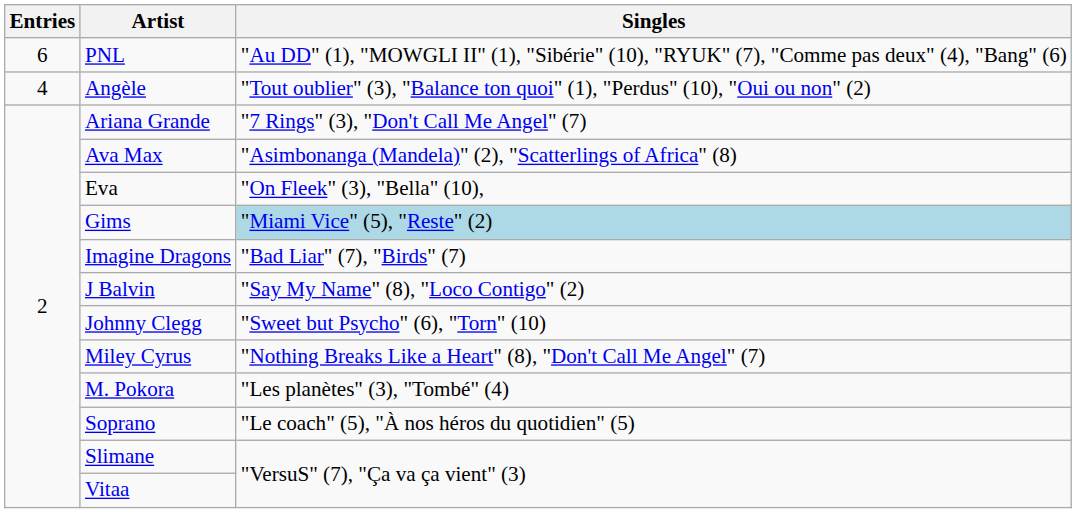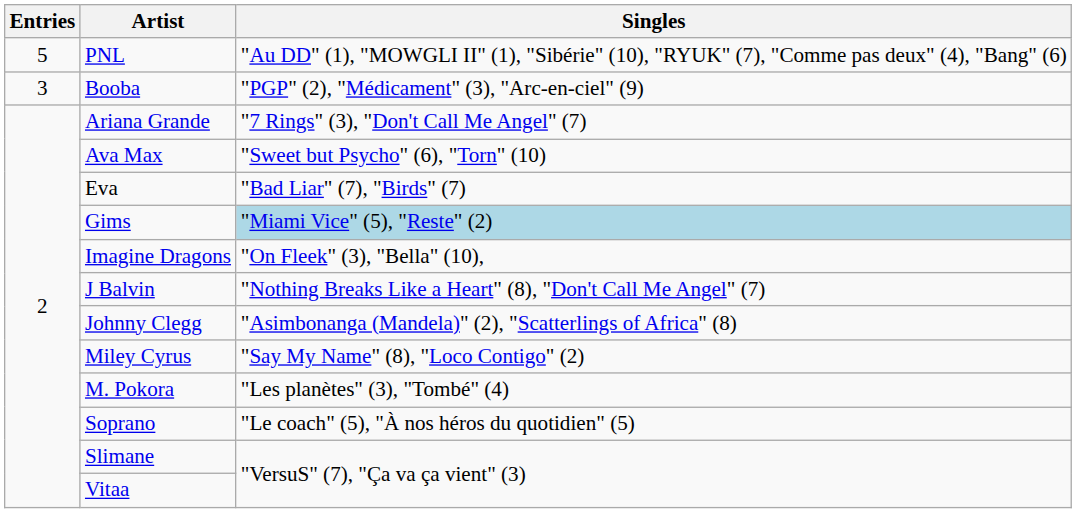PNL | Entries: 6 -> 5
- row: 4 | Angèle | "Tout oublier" (3), "Balance ton quoi" (1), "Perdus" (10), "Oui ou non" (2)
+ row: 3 | Booba | "PGP" (2), "Médicament" (3), "Arc-en-ciel" (9)
Ava Max | Singles: "Asimbonanga (Mandela)" (2), "Scatterlings of Africa" (8) -> "Sweet but Psycho" (6), "Torn" (10)
Eva | Singles: "On Fleek" (3), "Bella" (10), -> "Bad Liar" (7), "Birds" (7)
Imagine Dragons | Singles: "Bad Liar" (7), "Birds" (7) -> "On Fleek" (3), "Bella" (10),
J Balvin | Singles: "Say My Name" (8), "Loco Contigo" (2) -> "Nothing Breaks Like a Heart" (8), "Don't Call Me Angel" (7)
Johnny Clegg | Singles: "Sweet but Psycho" (6), "Torn" (10) -> "Asimbonanga (Mandela)" (2), "Scatterlings of Africa" (8)
Miley Cyrus | Singles: "Nothing Breaks Like a Heart" (8), "Don't Call Me Angel" (7) -> "Say My Name" (8), "Loco Contigo" (2)
